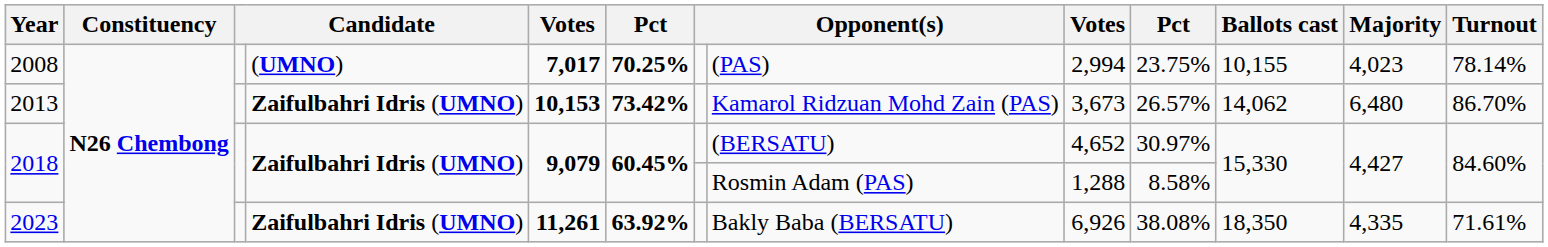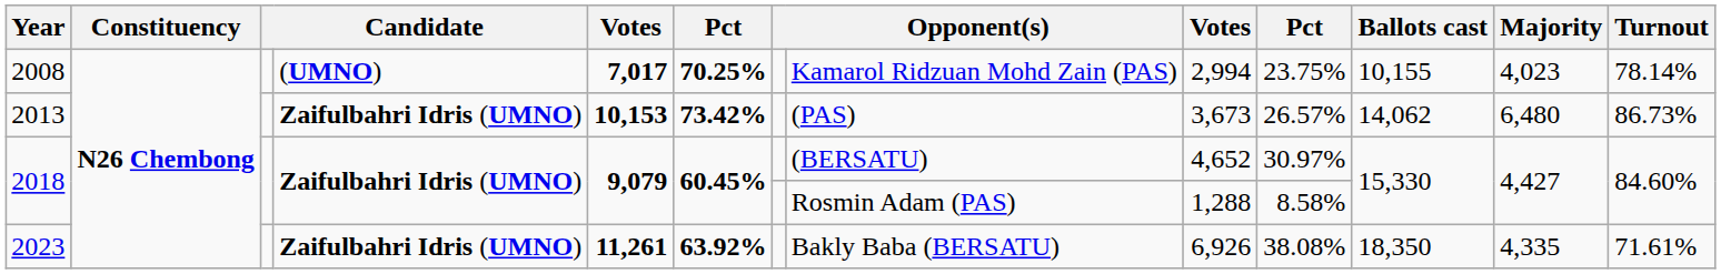2008 | column 8: (PAS) -> Kamarol Ridzuan Mohd Zain (PAS)
2013 | column 8: Kamarol Ridzuan Mohd Zain (PAS) -> (PAS)
2013 | Turnout: 86.70% -> 86.73%
